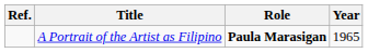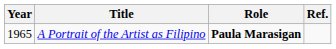columns swapped: Year <-> Ref.
